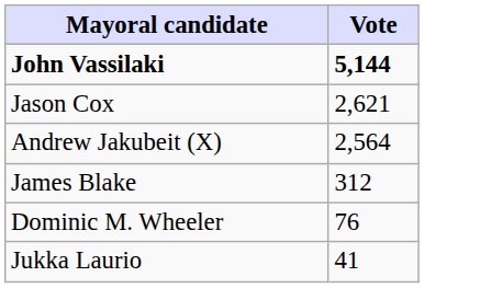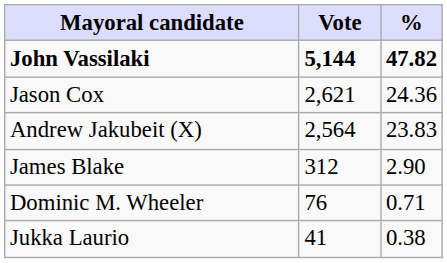+ column: % | 47.82 | 24.36 | 23.83 | 2.90 | 0.71 | 0.38
